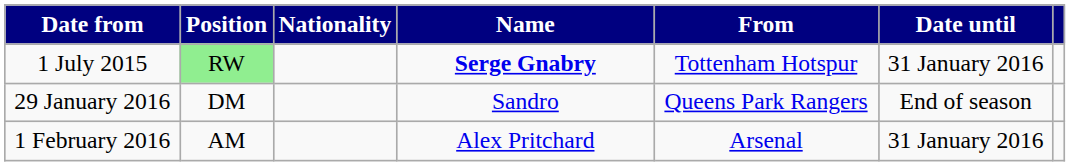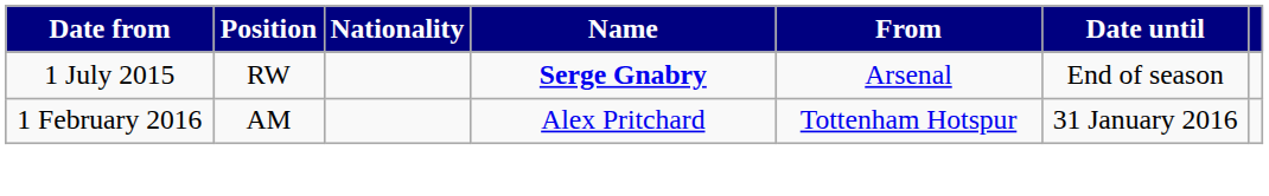1 July 2015 | Position: lightgreen background -> no background
1 July 2015 | From: Tottenham Hotspur -> Arsenal
1 July 2015 | Date until: 31 January 2016 -> End of season
- row: 29 January 2016 | DM | Sandro | Queens Park Rangers | End of season
1 February 2016 | From: Arsenal -> Tottenham Hotspur
